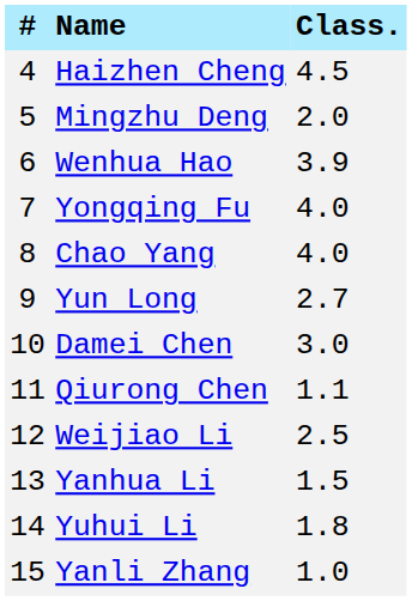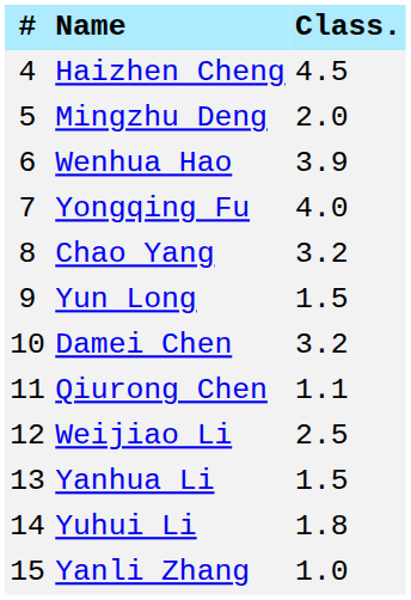Chao Yang | Class.: 4.0 -> 3.2
Yun Long | Class.: 2.7 -> 1.5
Damei Chen | Class.: 3.0 -> 3.2
